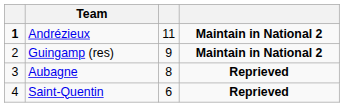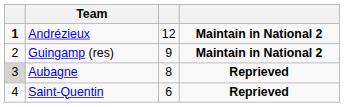Andrézieux | column 3: 11 -> 12
Aubagne | column 1: no background -> lightgrey background
